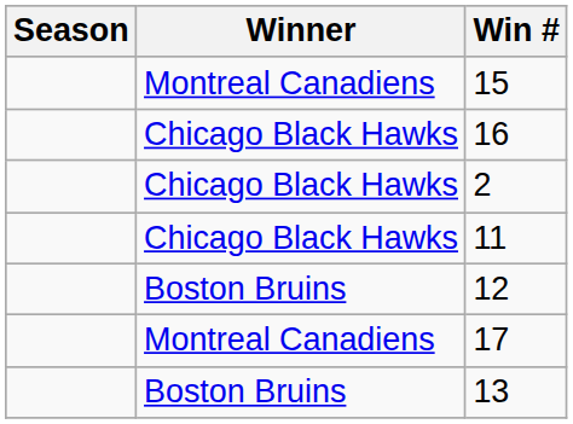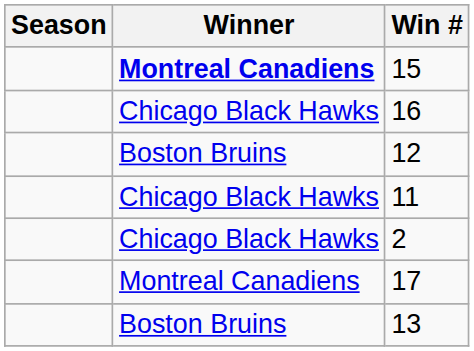15 | Winner: normal -> bold
rows swapped: 2 <-> 12
